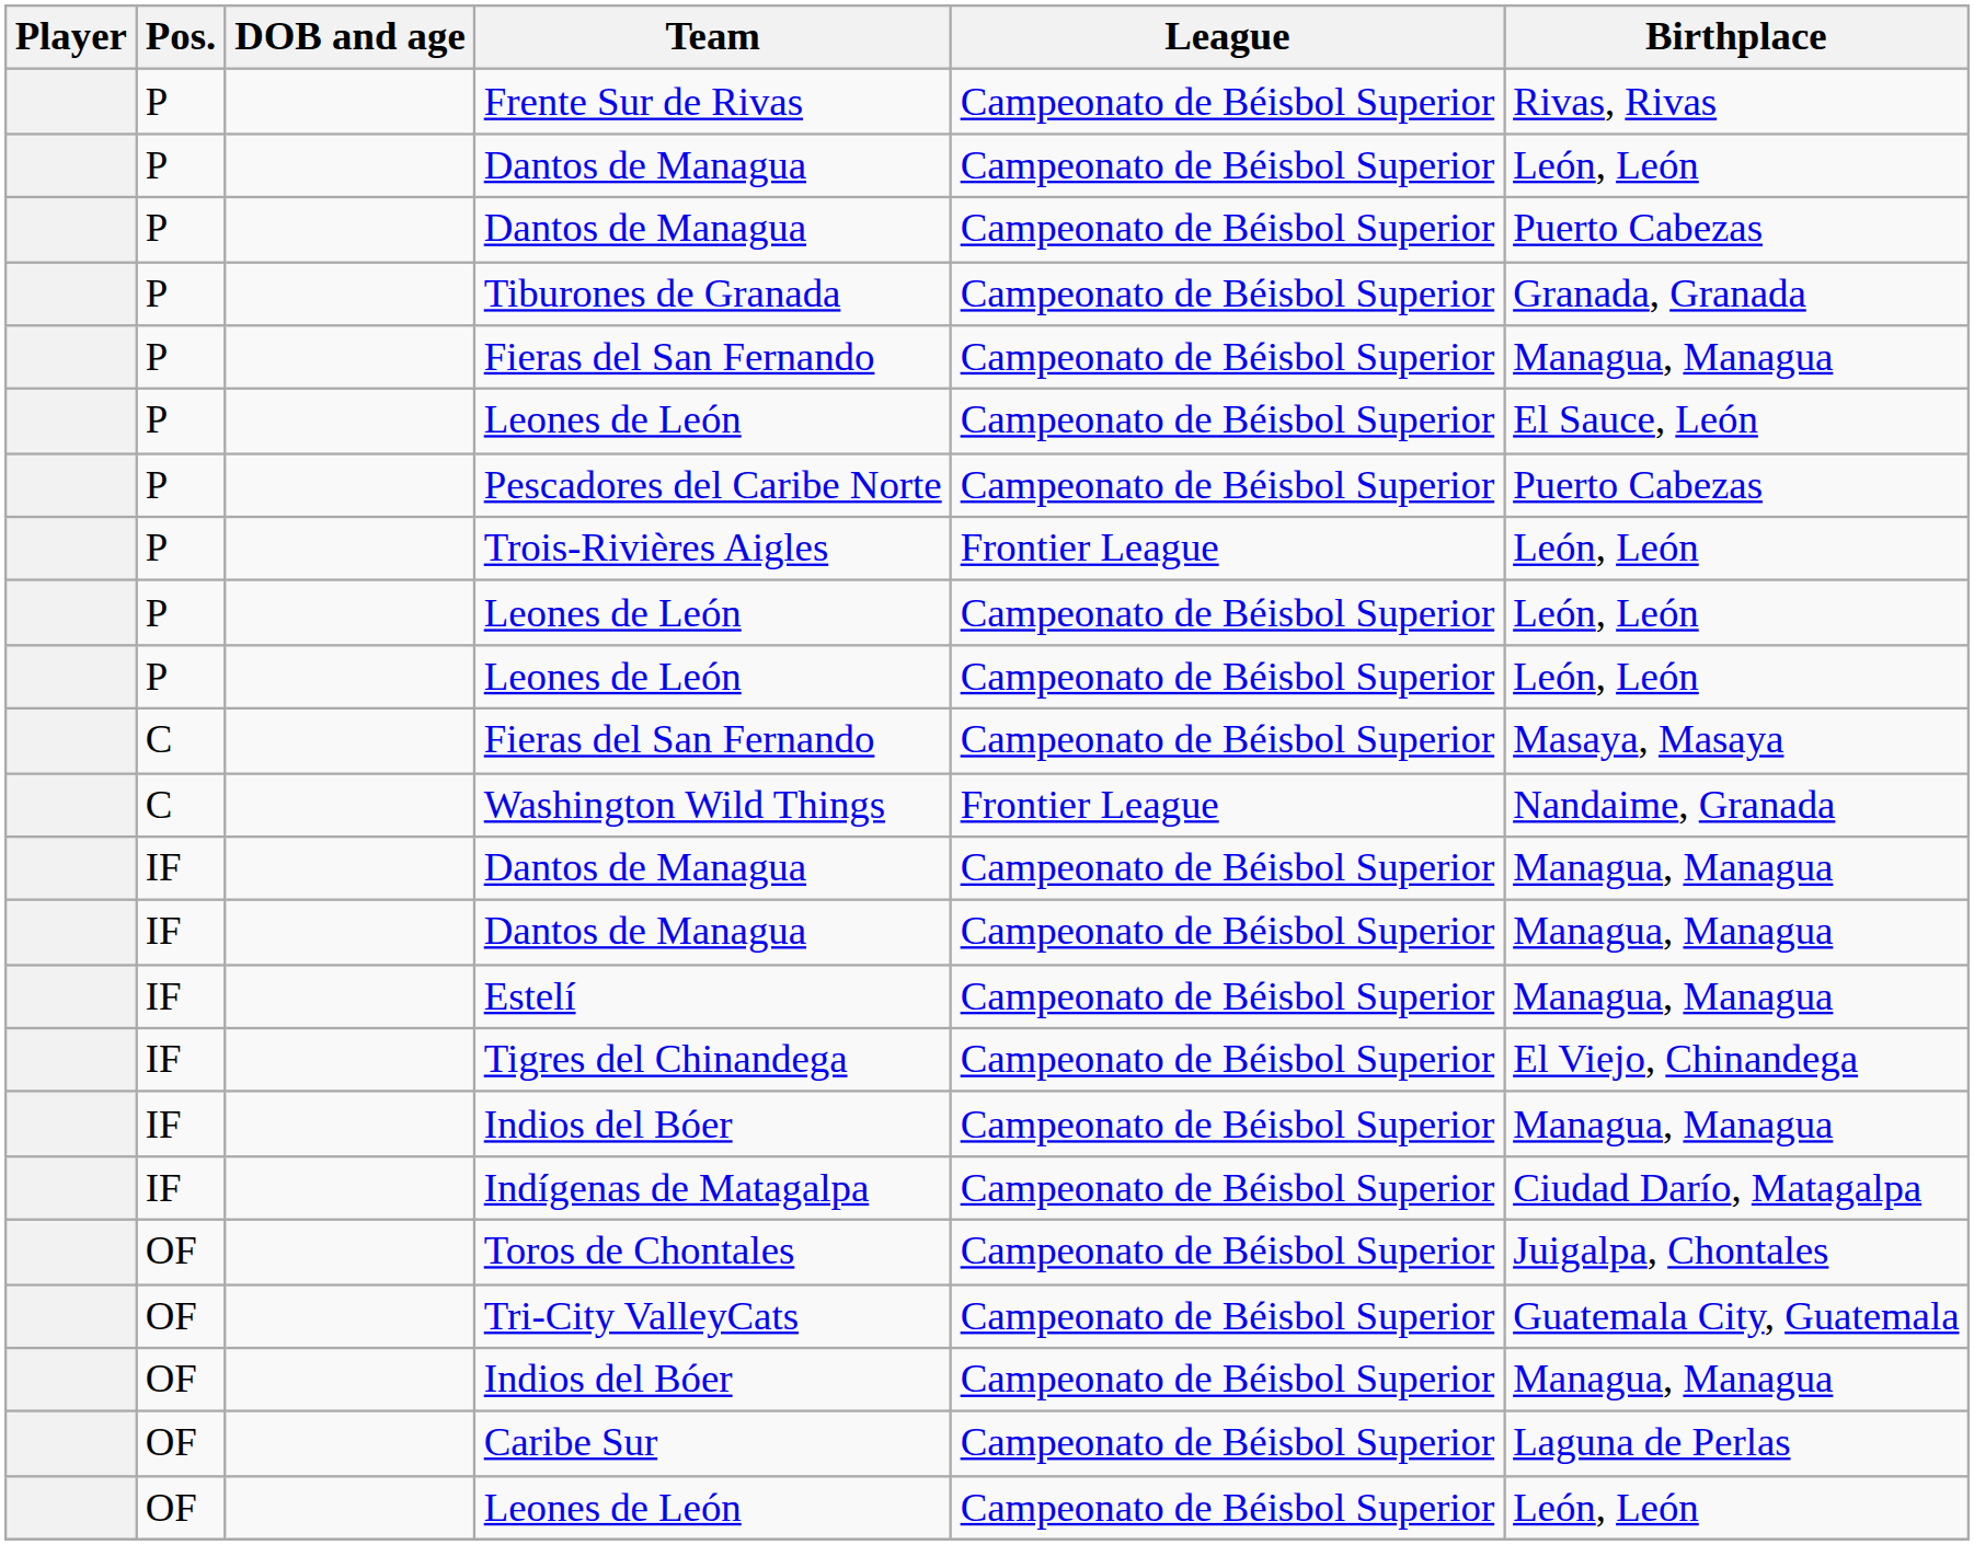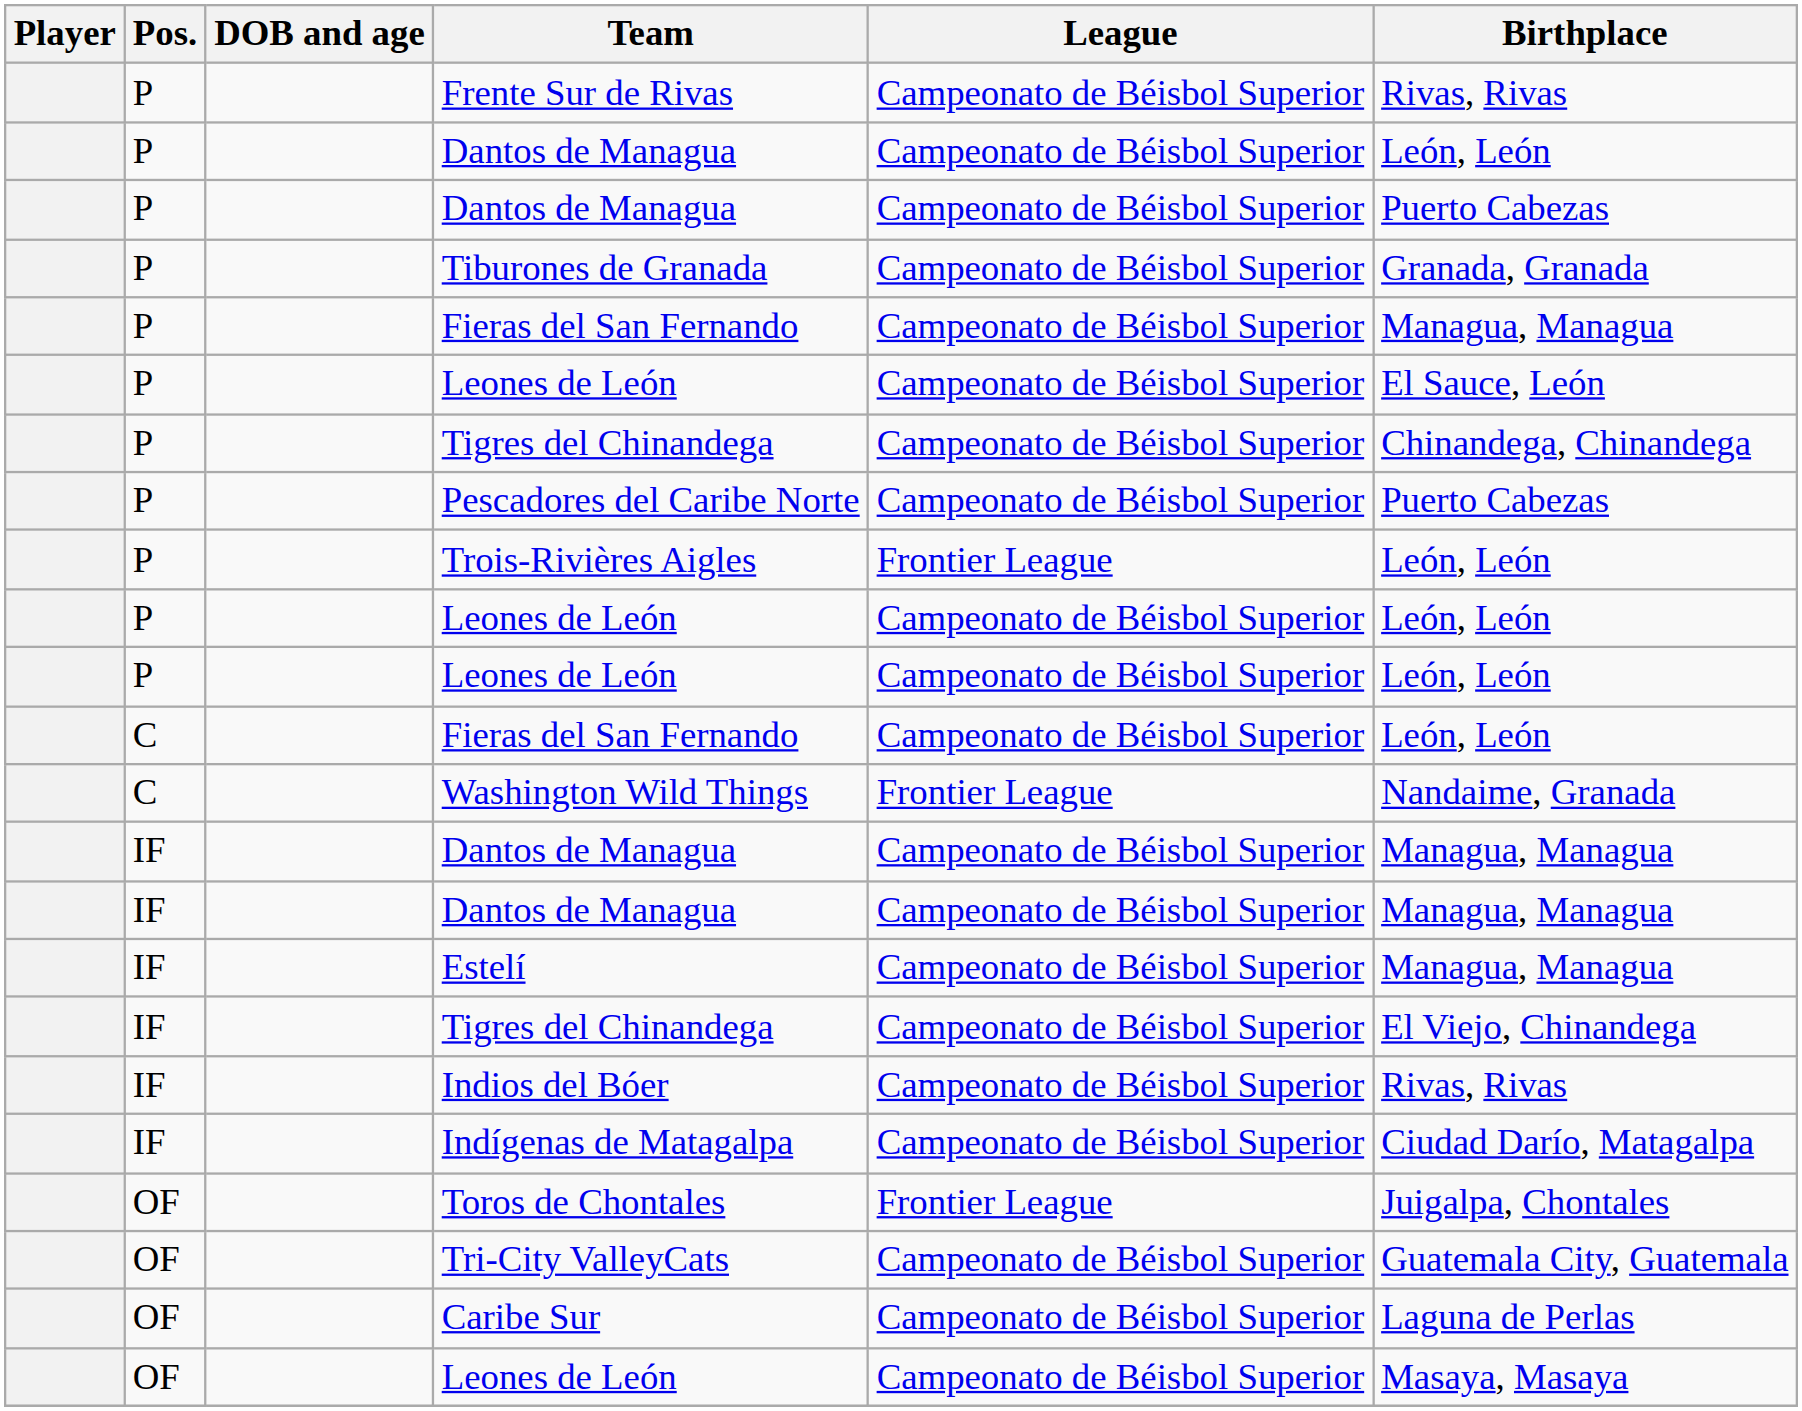+ row: P | Tigres del Chinandega | Campeonato de Béisbol Superior | Chinandega, Chinandega
C / Fieras del San Fernando | Birthplace: Masaya, Masaya -> León, León
IF / Indios del Bóer | Birthplace: Managua, Managua -> Rivas, Rivas
Toros de Chontales | League: Campeonato de Béisbol Superior -> Frontier League
- row: OF | Indios del Bóer | Campeonato de Béisbol Superior | Managua, Managua
OF / Leones de León | Birthplace: León, León -> Masaya, Masaya
